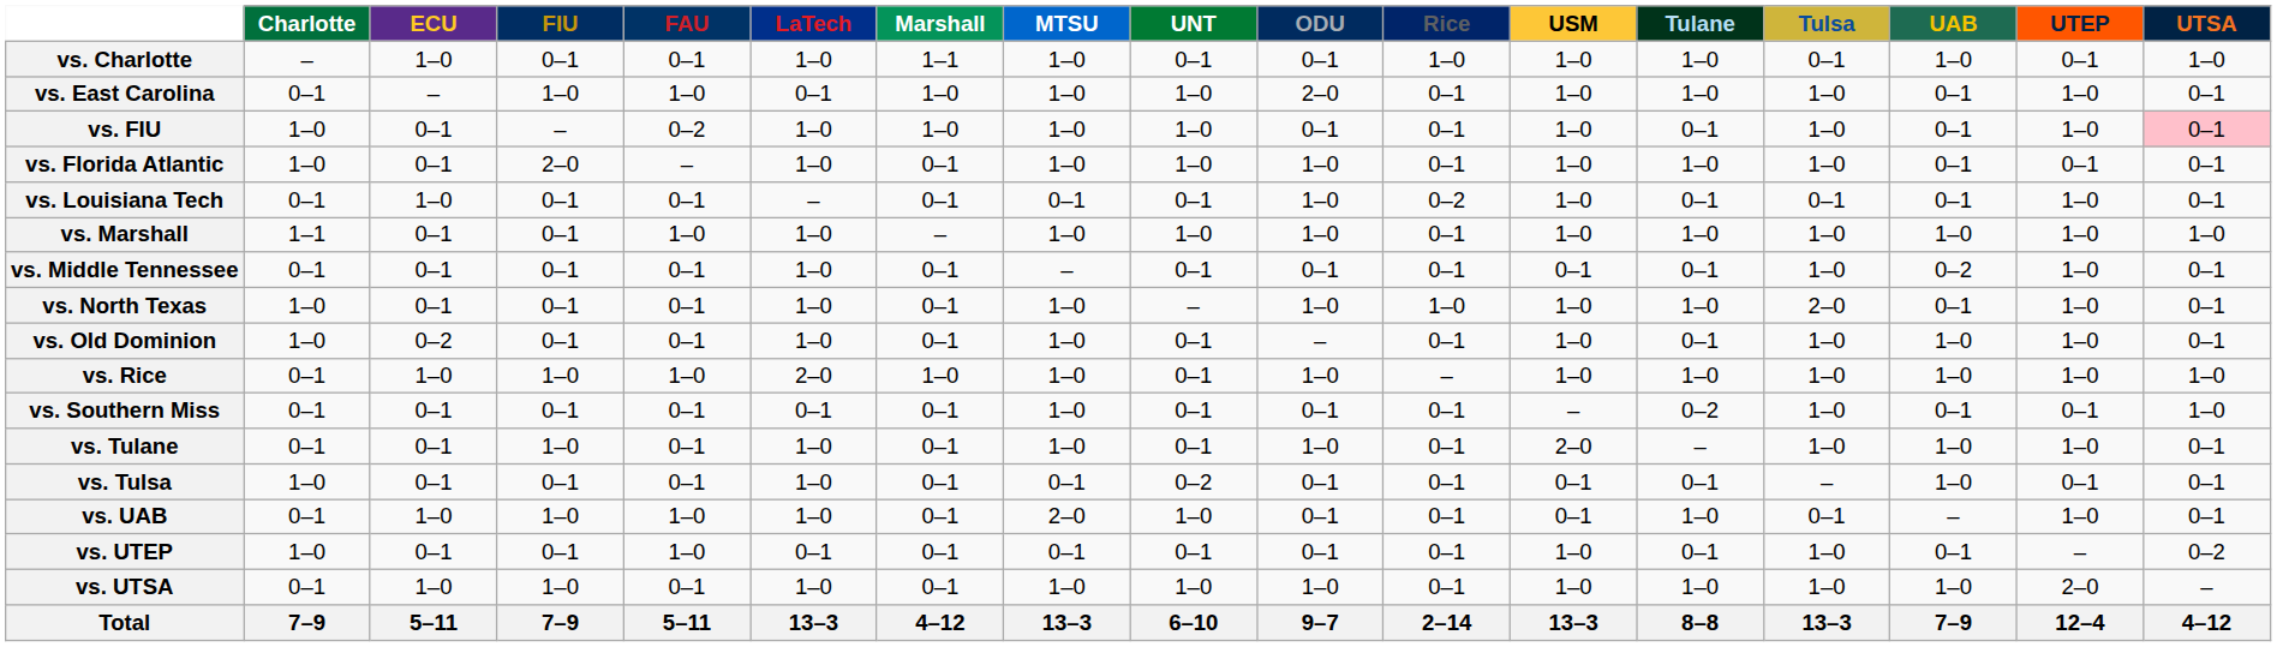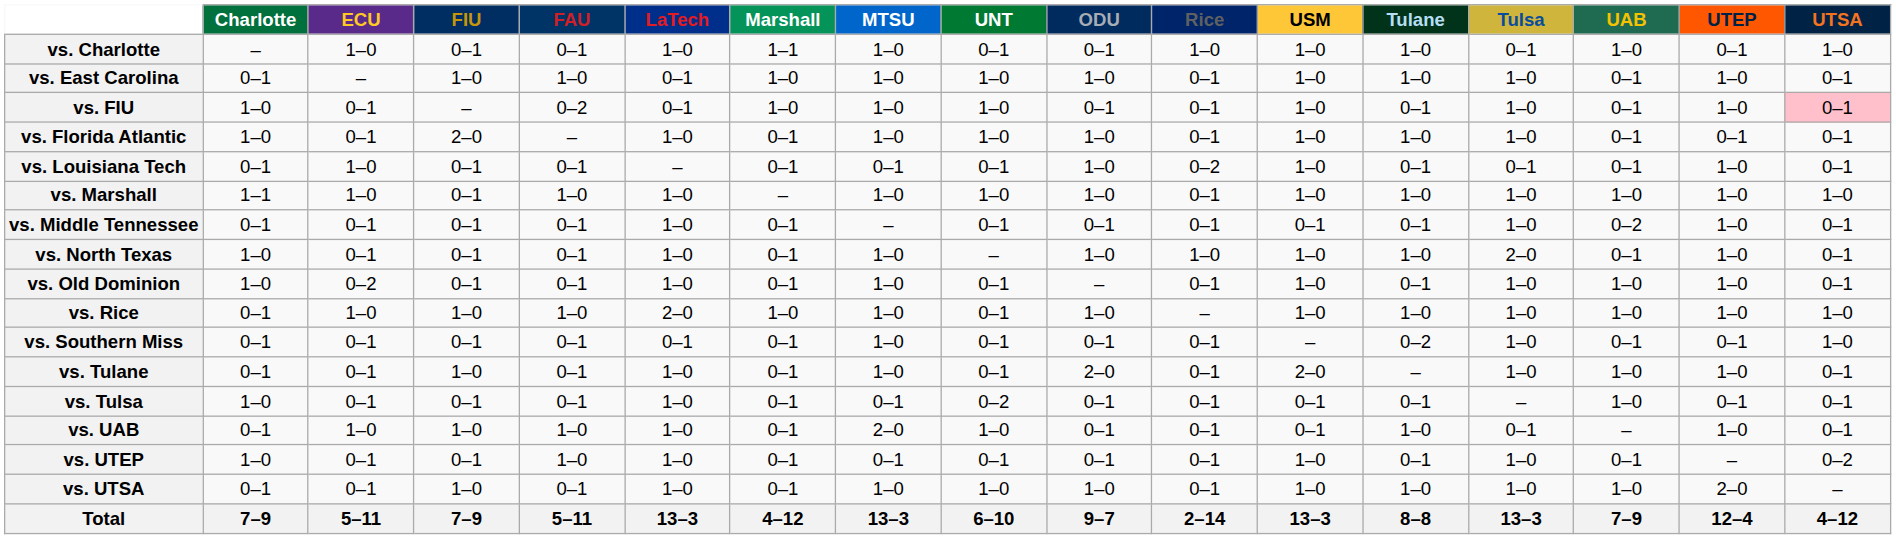vs. East Carolina | ODU: 2–0 -> 1–0
vs. FIU | LaTech: 1–0 -> 0–1
vs. Marshall | ECU: 0–1 -> 1–0
vs. Tulane | ODU: 1–0 -> 2–0
vs. UTEP | LaTech: 0–1 -> 1–0
vs. UTSA | ECU: 1–0 -> 0–1
